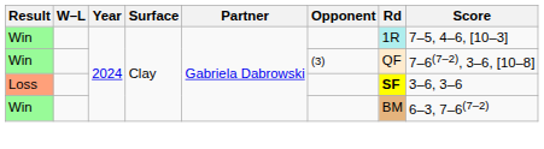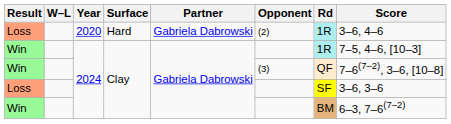+ row: Loss | 2020 | Hard | Gabriela Dabrowski | (2) | 1R | 3–6, 4–6
Loss / 2024 | Rd: bold -> normal
